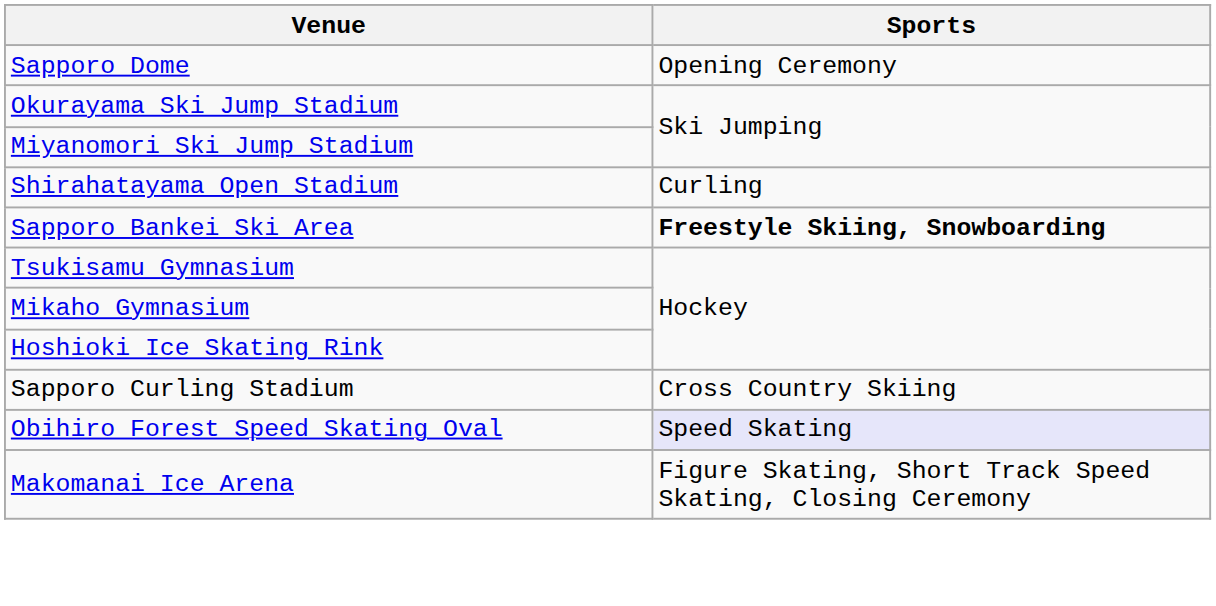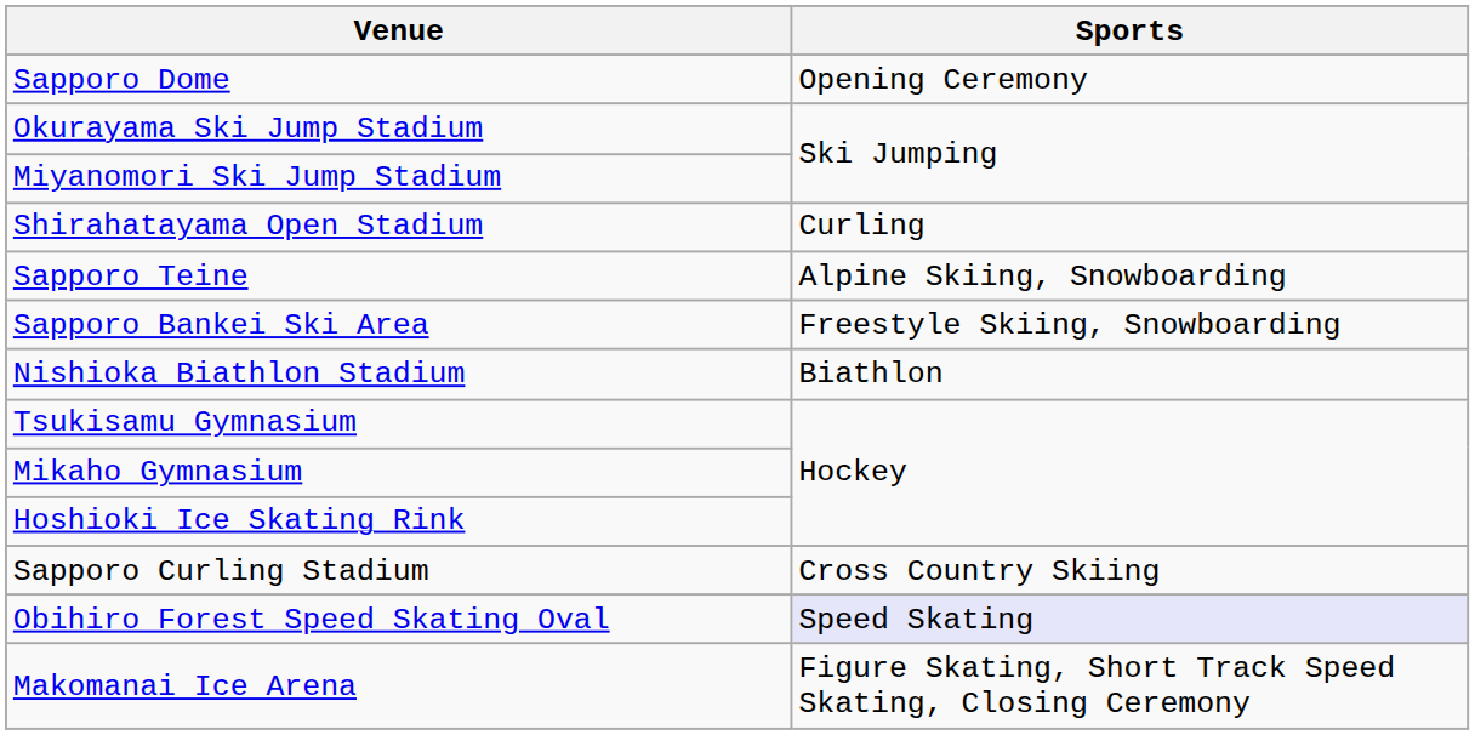+ row: Sapporo Teine | Alpine Skiing, Snowboarding
Sapporo Bankei Ski Area | Sports: bold -> normal
+ row: Nishioka Biathlon Stadium | Biathlon
